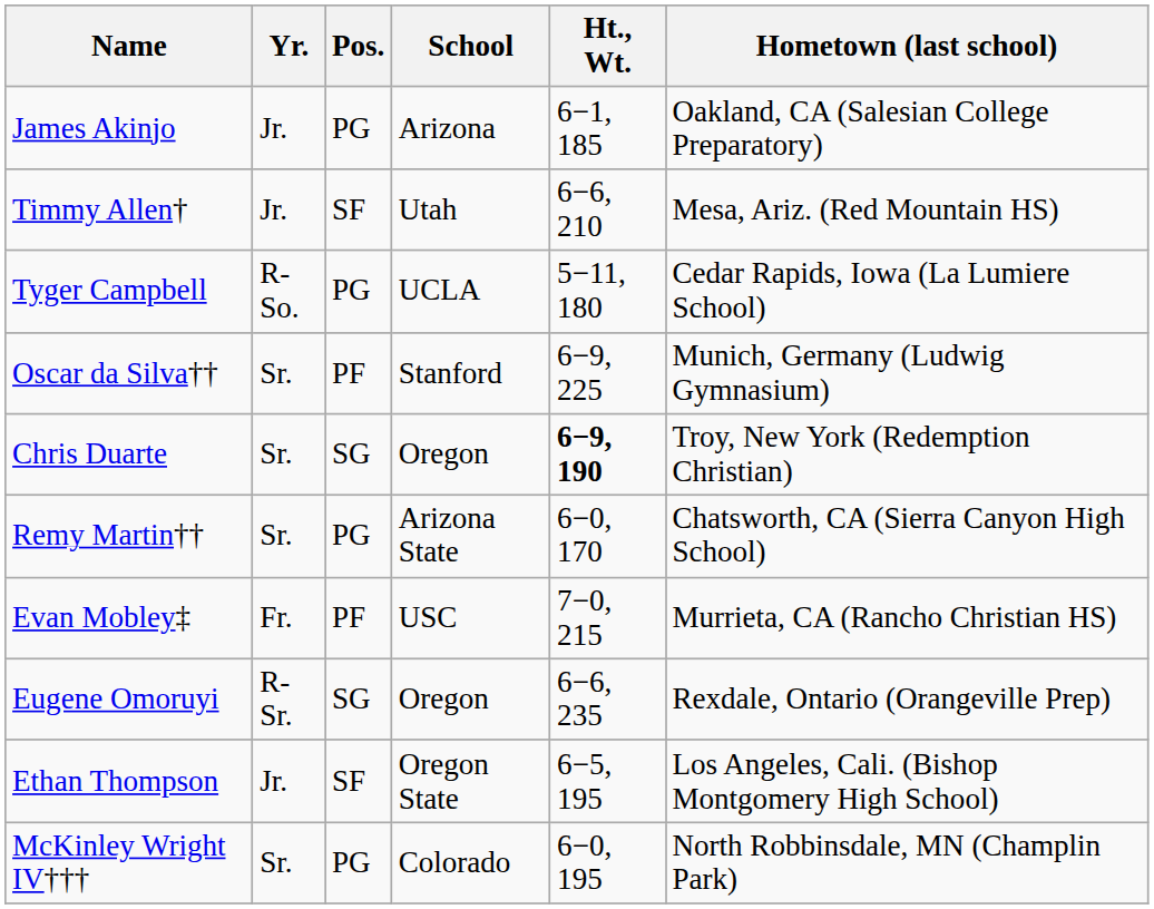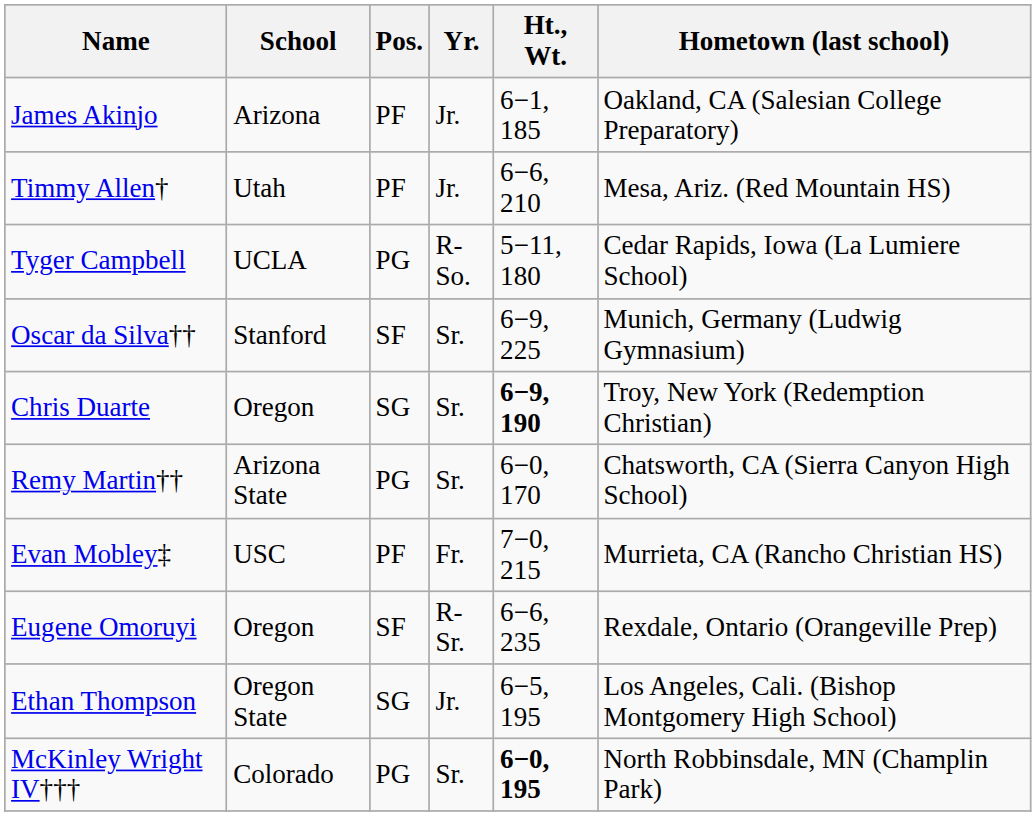columns swapped: School <-> Yr.
James Akinjo | Pos.: PG -> PF
Timmy Allen† | Pos.: SF -> PF
Oscar da Silva†† | Pos.: PF -> SF
Eugene Omoruyi | Pos.: SG -> SF
Ethan Thompson | Pos.: SF -> SG
McKinley Wright IV††† | Ht., Wt.: normal -> bold
